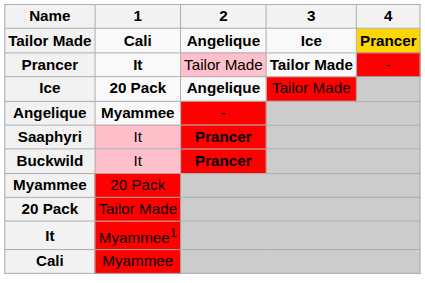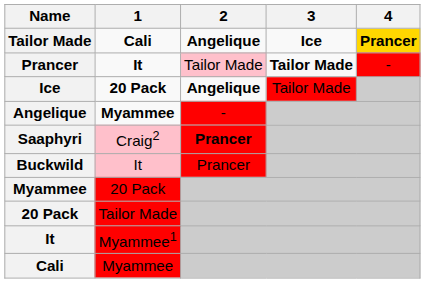Saaphyri | 1: It -> Craig2
Buckwild | 2: bold -> normal
